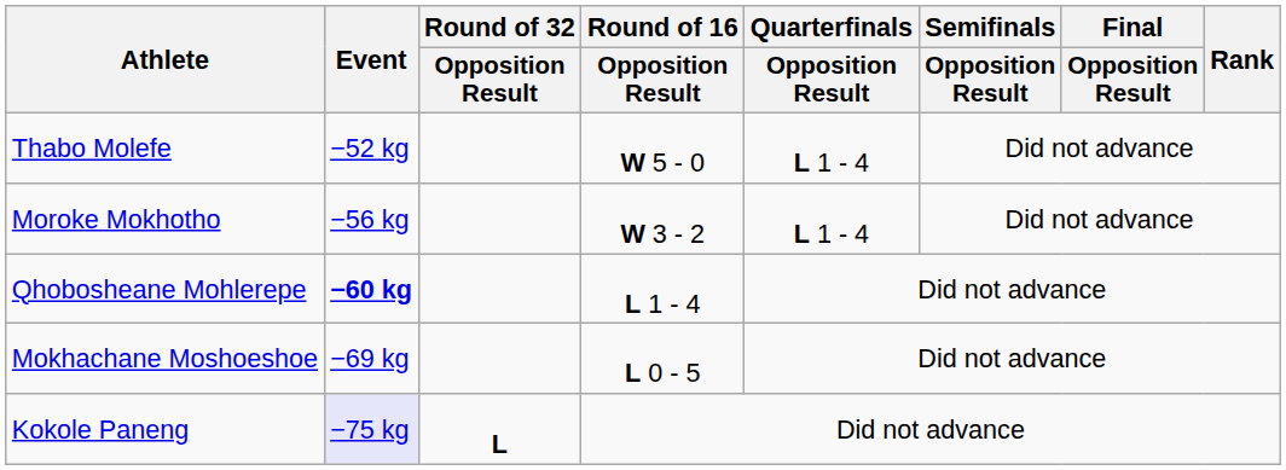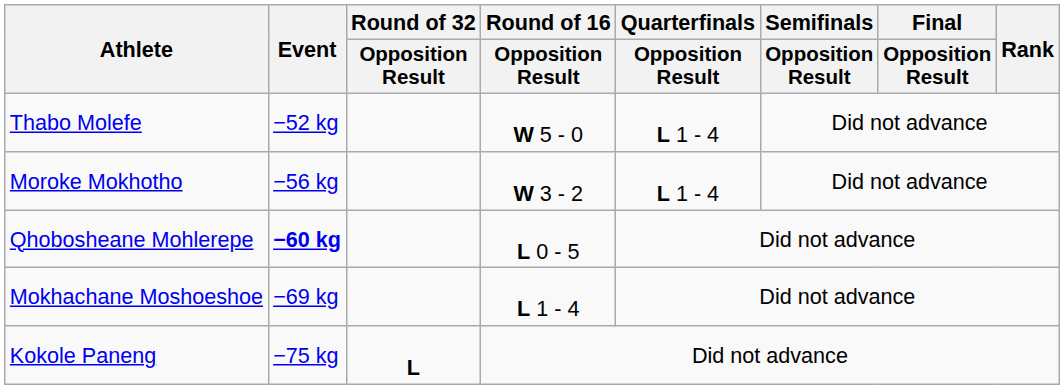Qhobosheane Mohlerepe | Round of 16 / Opposition Result: L 1 - 4 -> L 0 - 5
Mokhachane Moshoeshoe | Round of 16 / Opposition Result: L 0 - 5 -> L 1 - 4
Kokole Paneng | Event: lavender background -> no background
